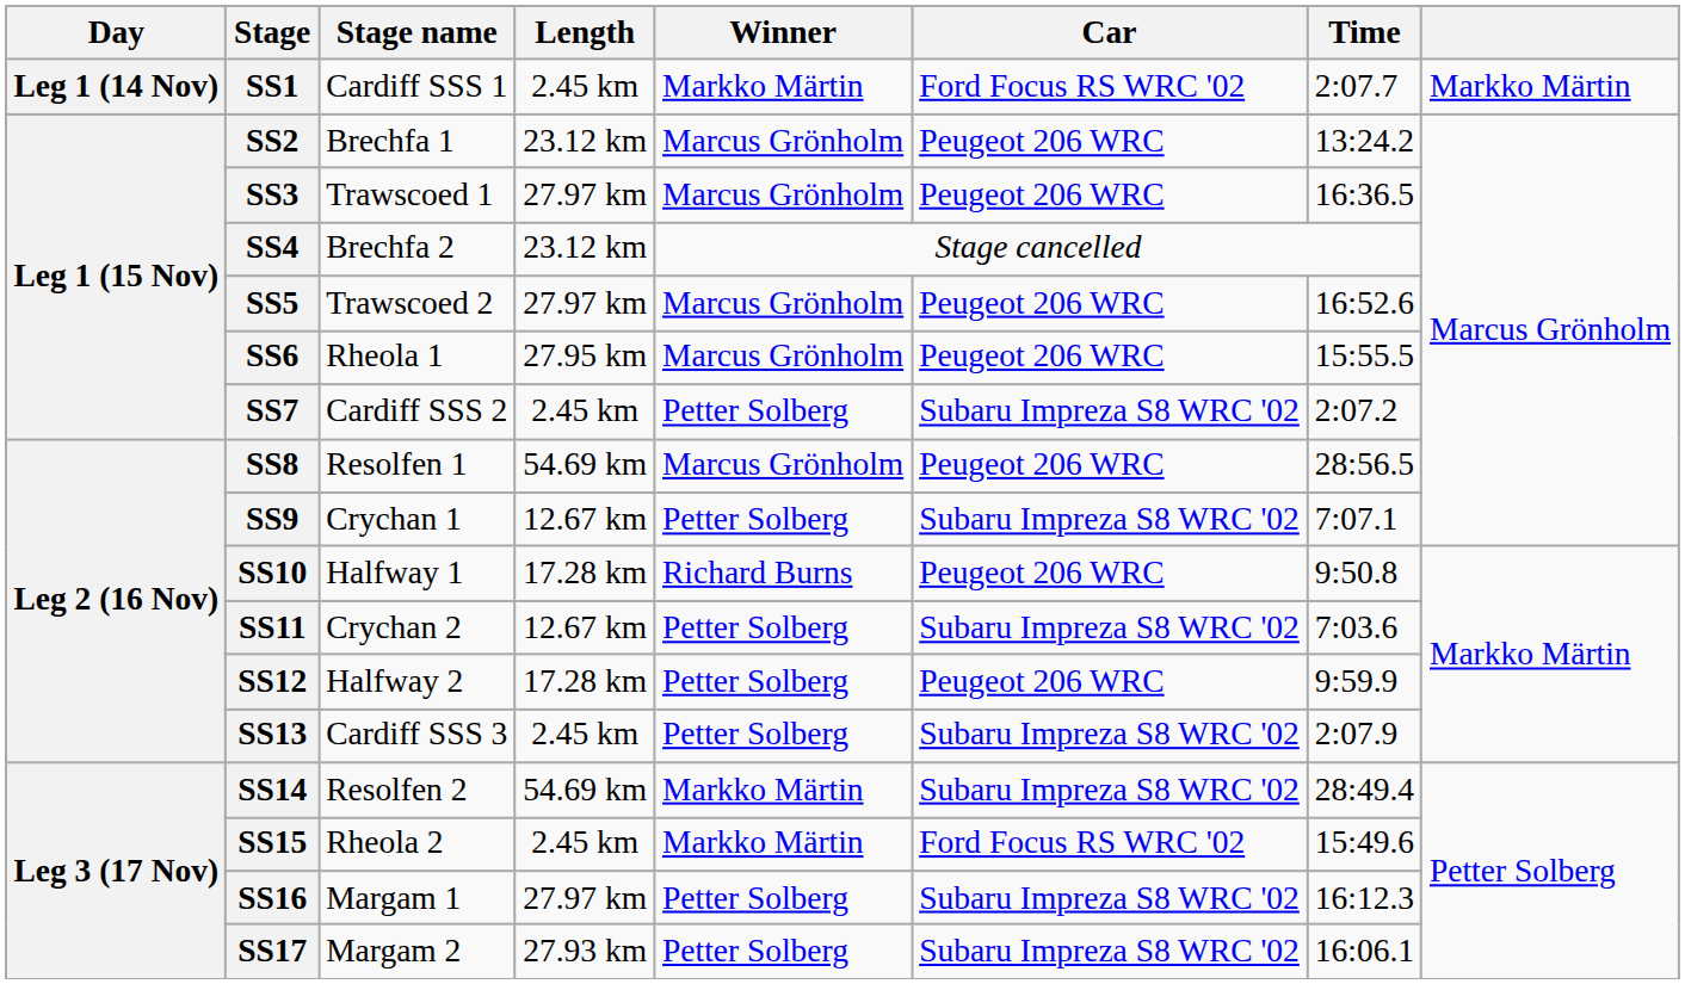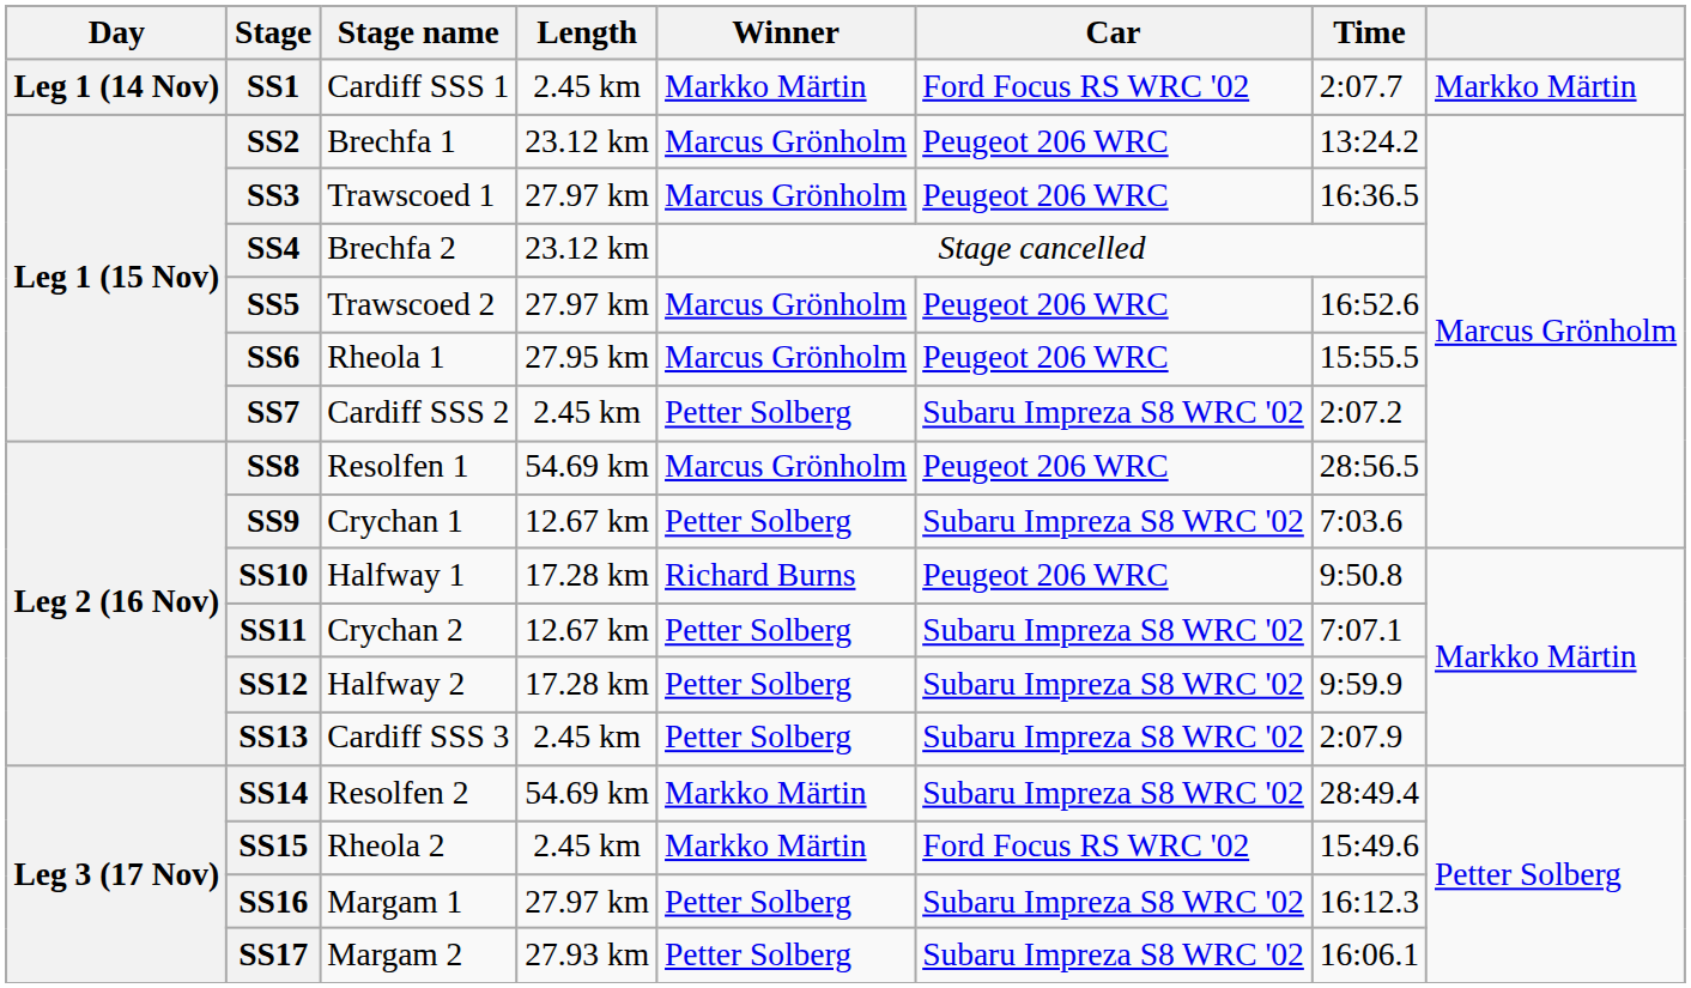SS9 | Time: 7:07.1 -> 7:03.6
SS11 | Time: 7:03.6 -> 7:07.1
SS12 | Car: Peugeot 206 WRC -> Subaru Impreza S8 WRC '02
